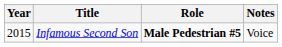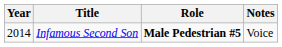Infamous Second Son | Year: 2015 -> 2014
